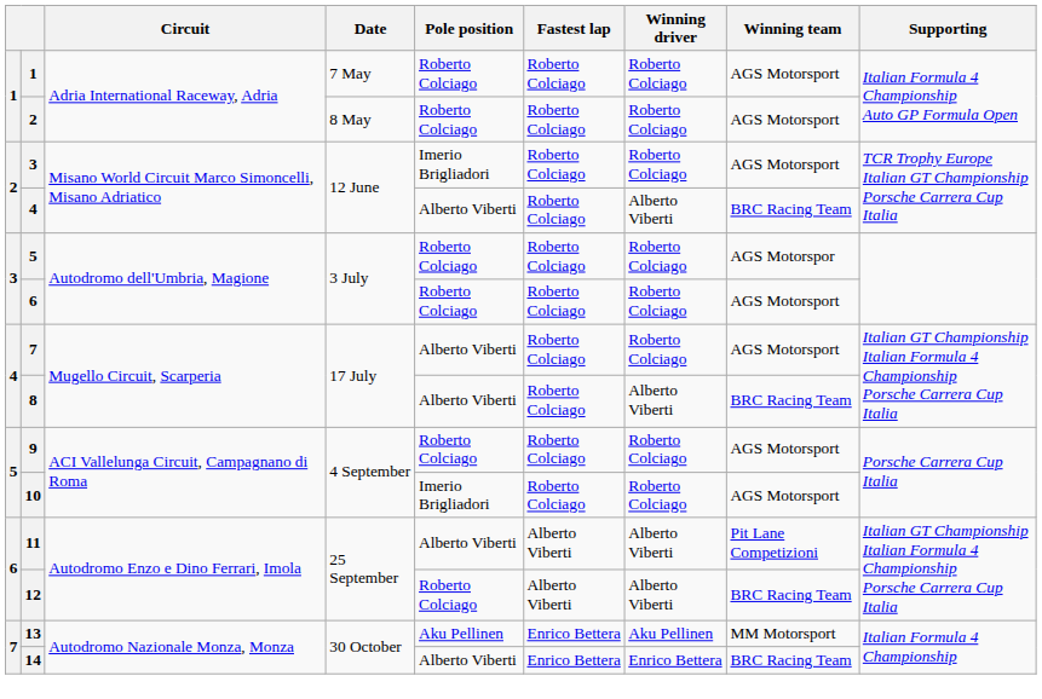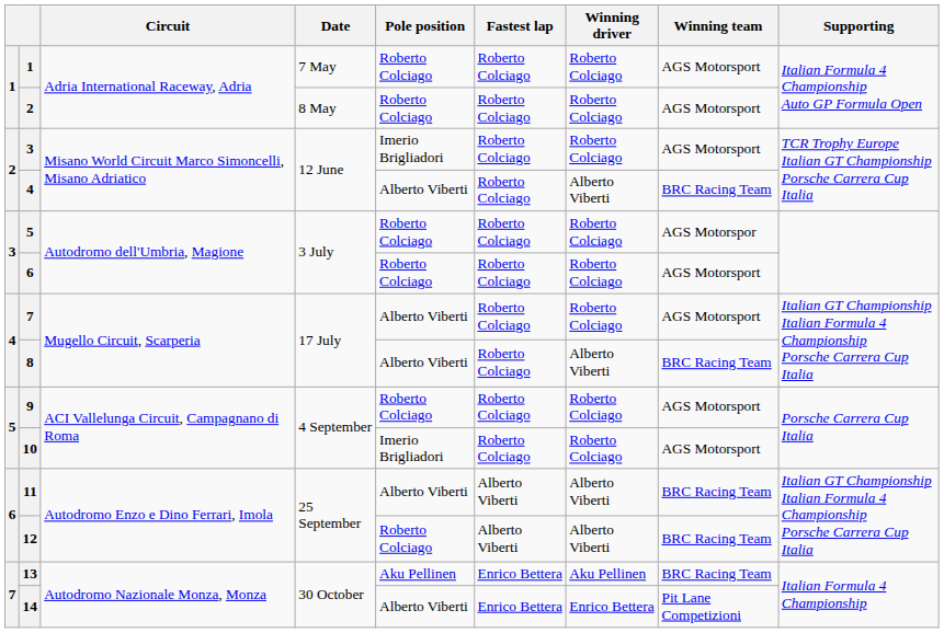11 | Winning team: Pit Lane Competizioni -> BRC Racing Team
13 | Winning team: MM Motorsport -> BRC Racing Team
14 | Winning team: BRC Racing Team -> Pit Lane Competizioni
